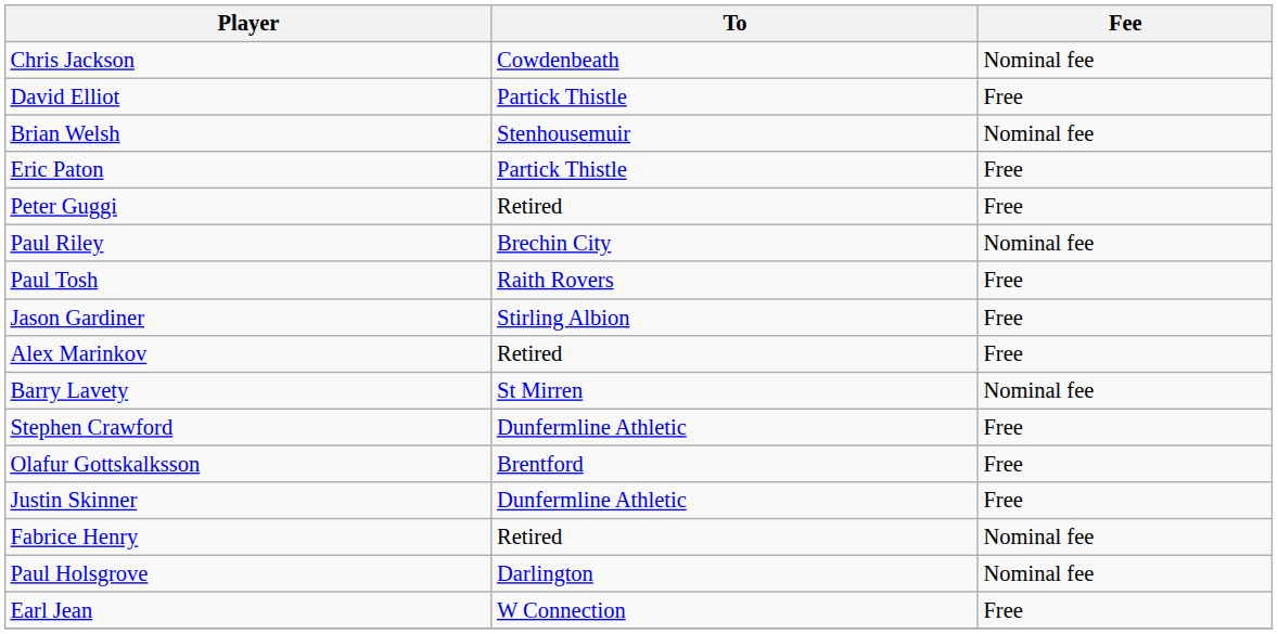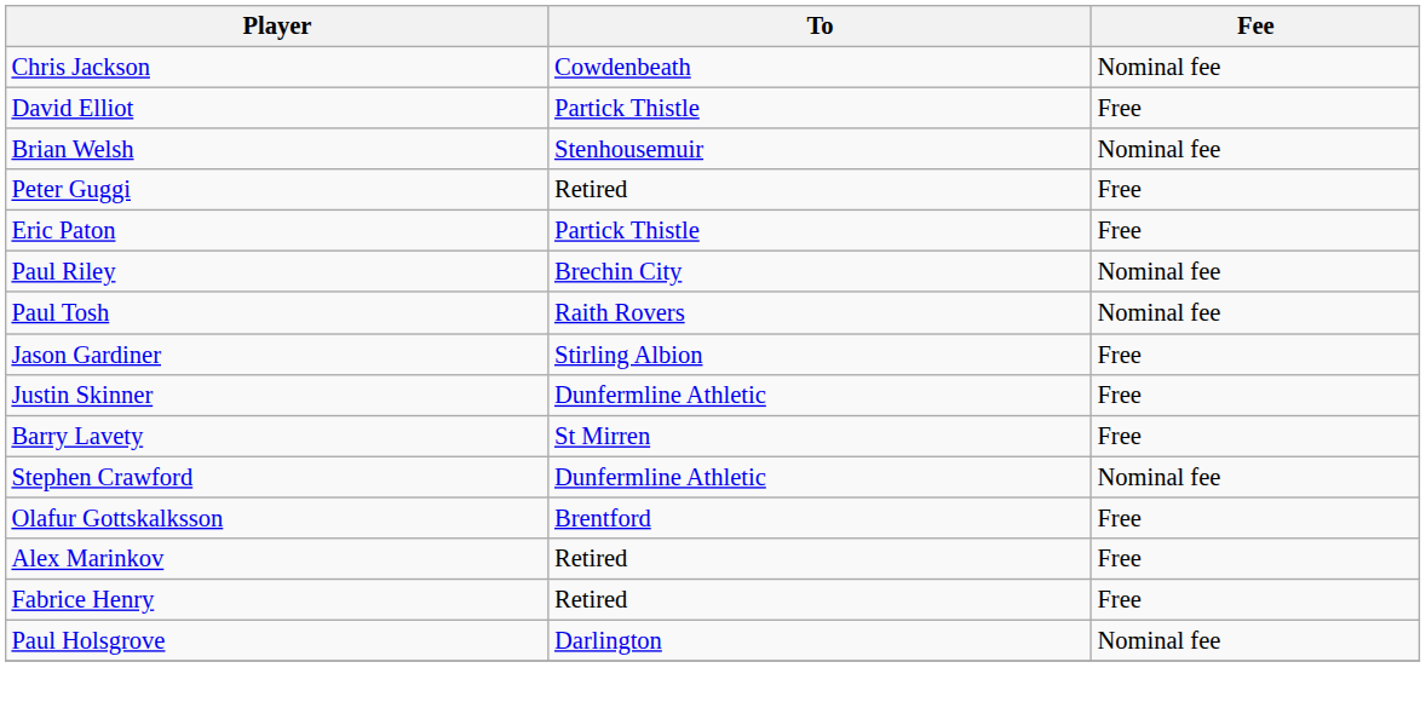rows swapped: Peter Guggi <-> Eric Paton
Paul Tosh | Fee: Free -> Nominal fee
rows swapped: Justin Skinner <-> Alex Marinkov
Barry Lavety | Fee: Nominal fee -> Free
Stephen Crawford | Fee: Free -> Nominal fee
Fabrice Henry | Fee: Nominal fee -> Free
- row: Earl Jean | W Connection | Free
